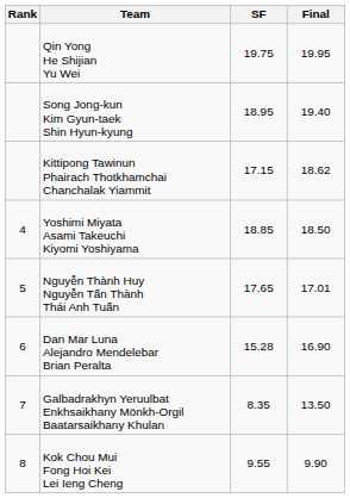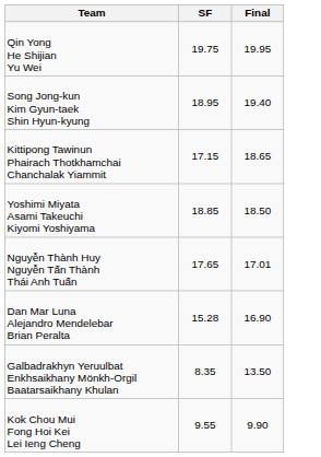- column: Rank | 4 | 5 | 6 | 7 | 8
Kittipong Tawinun Phairach Thotkhamchai Chanchalak Yiammit | Final: 18.62 -> 18.65
